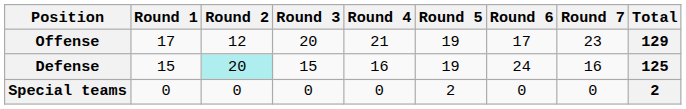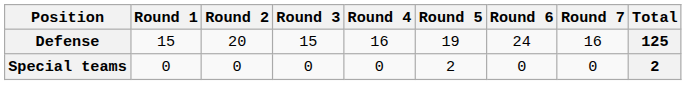- row: Offense | 17 | 12 | 20 | 21 | 19 | 17 | 23 | 129
Defense | Round 2: paleturquoise background -> no background
